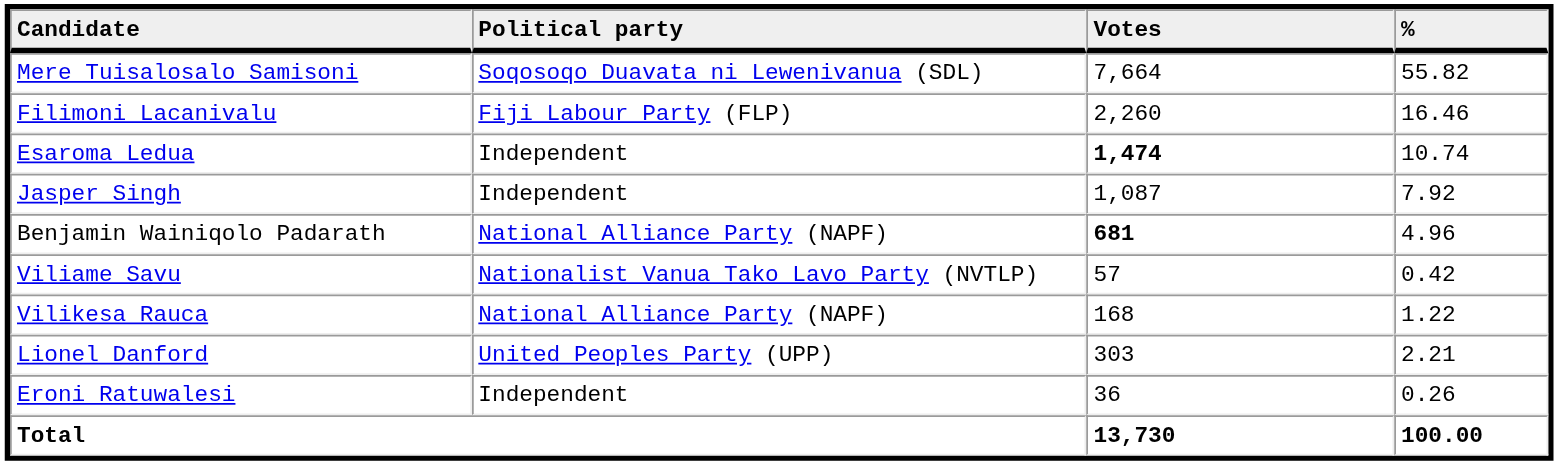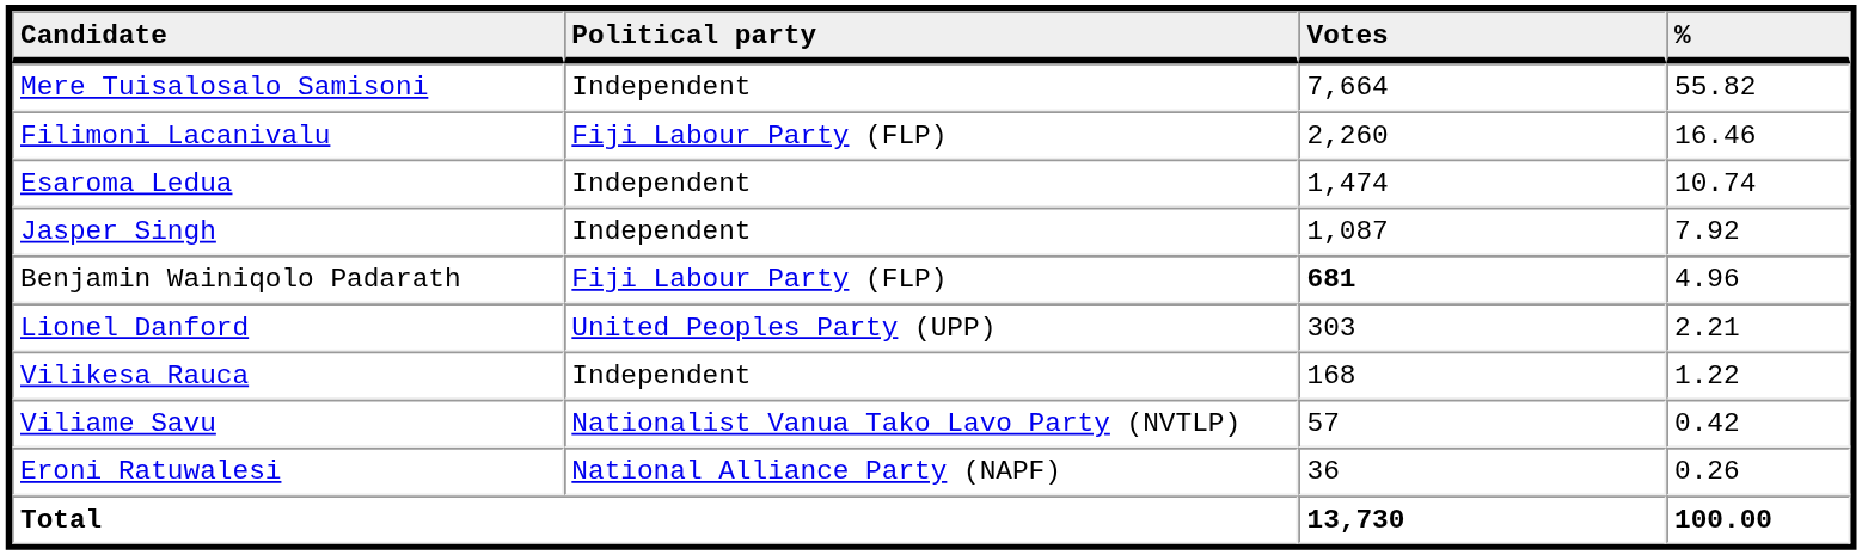Mere Tuisalosalo Samisoni | Political party: Soqosoqo Duavata ni Lewenivanua (SDL) -> Independent
Esaroma Ledua | Votes: bold -> normal
Benjamin Wainiqolo Padarath | Political party: National Alliance Party (NAPF) -> Fiji Labour Party (FLP)
rows swapped: Lionel Danford <-> Viliame Savu
Vilikesa Rauca | Political party: National Alliance Party (NAPF) -> Independent
Eroni Ratuwalesi | Political party: Independent -> National Alliance Party (NAPF)
